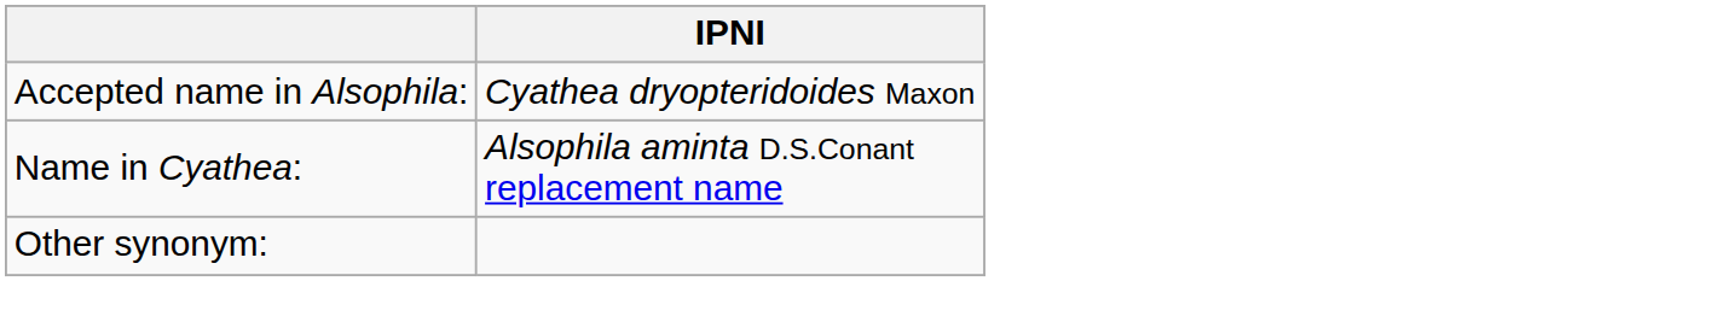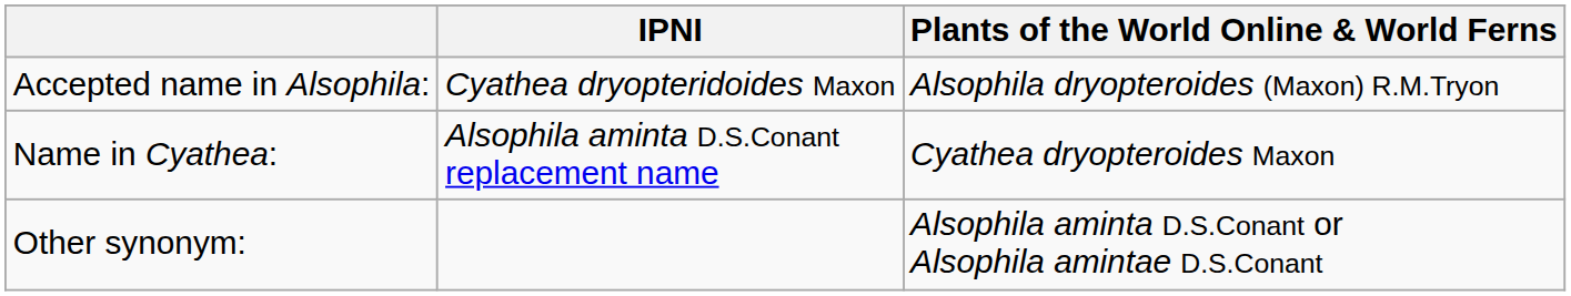+ column: Plants of the World Online & World Ferns | Alsophila dryopteroides (Maxon) R.M.Tryon | Cyathea dryopteroides Maxon | Alsophila aminta D.S.Conant or Alsophila amintae D.S.Conant
